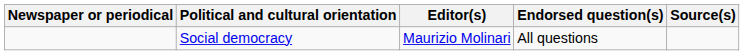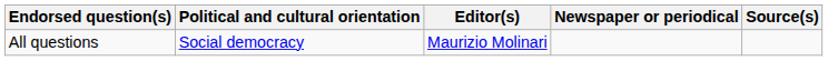columns swapped: Newspaper or periodical <-> Endorsed question(s)
